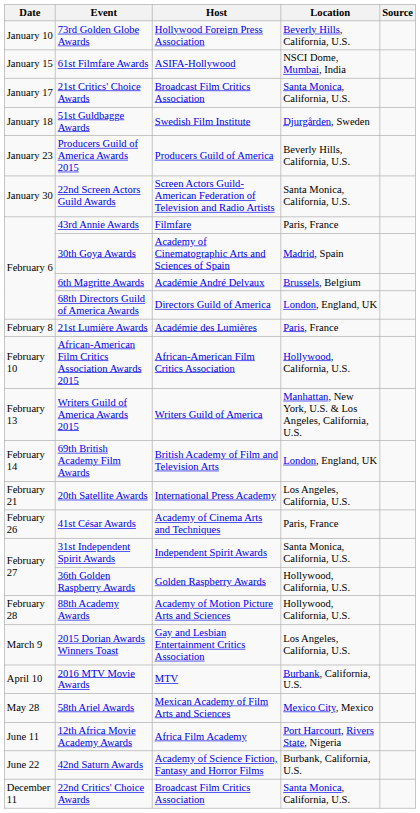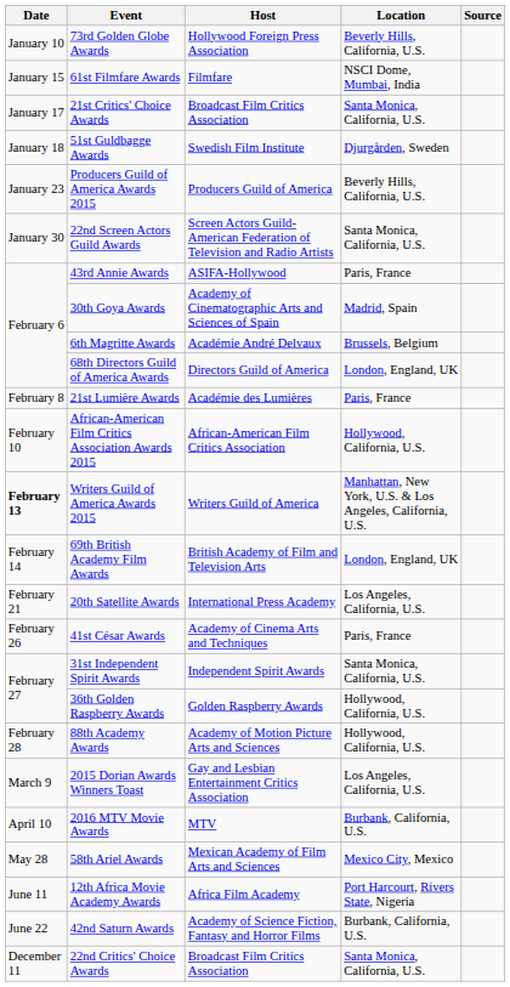61st Filmfare Awards | Host: ASIFA-Hollywood -> Filmfare
43rd Annie Awards | Host: Filmfare -> ASIFA-Hollywood
Writers Guild of America Awards 2015 | Date: normal -> bold
